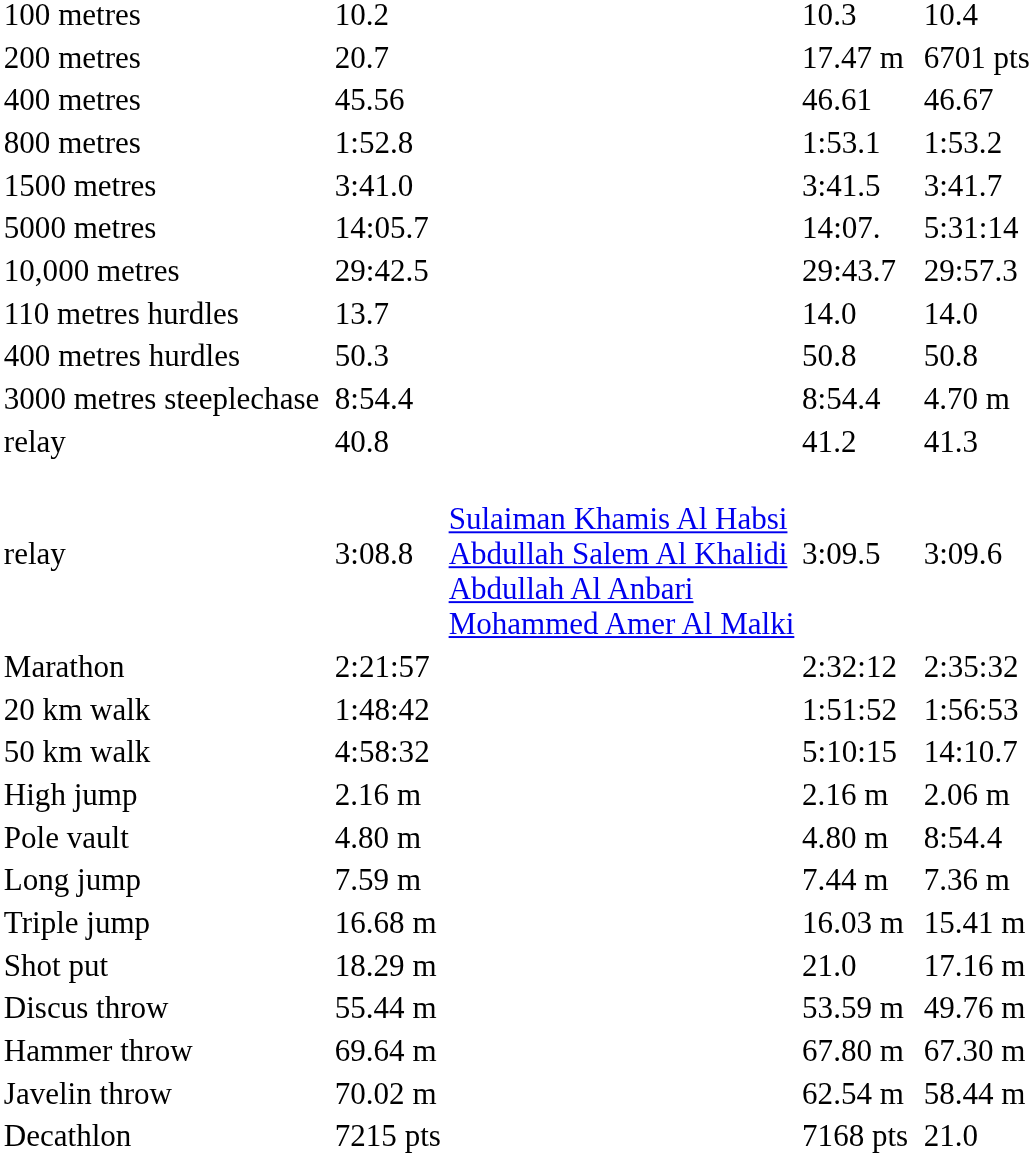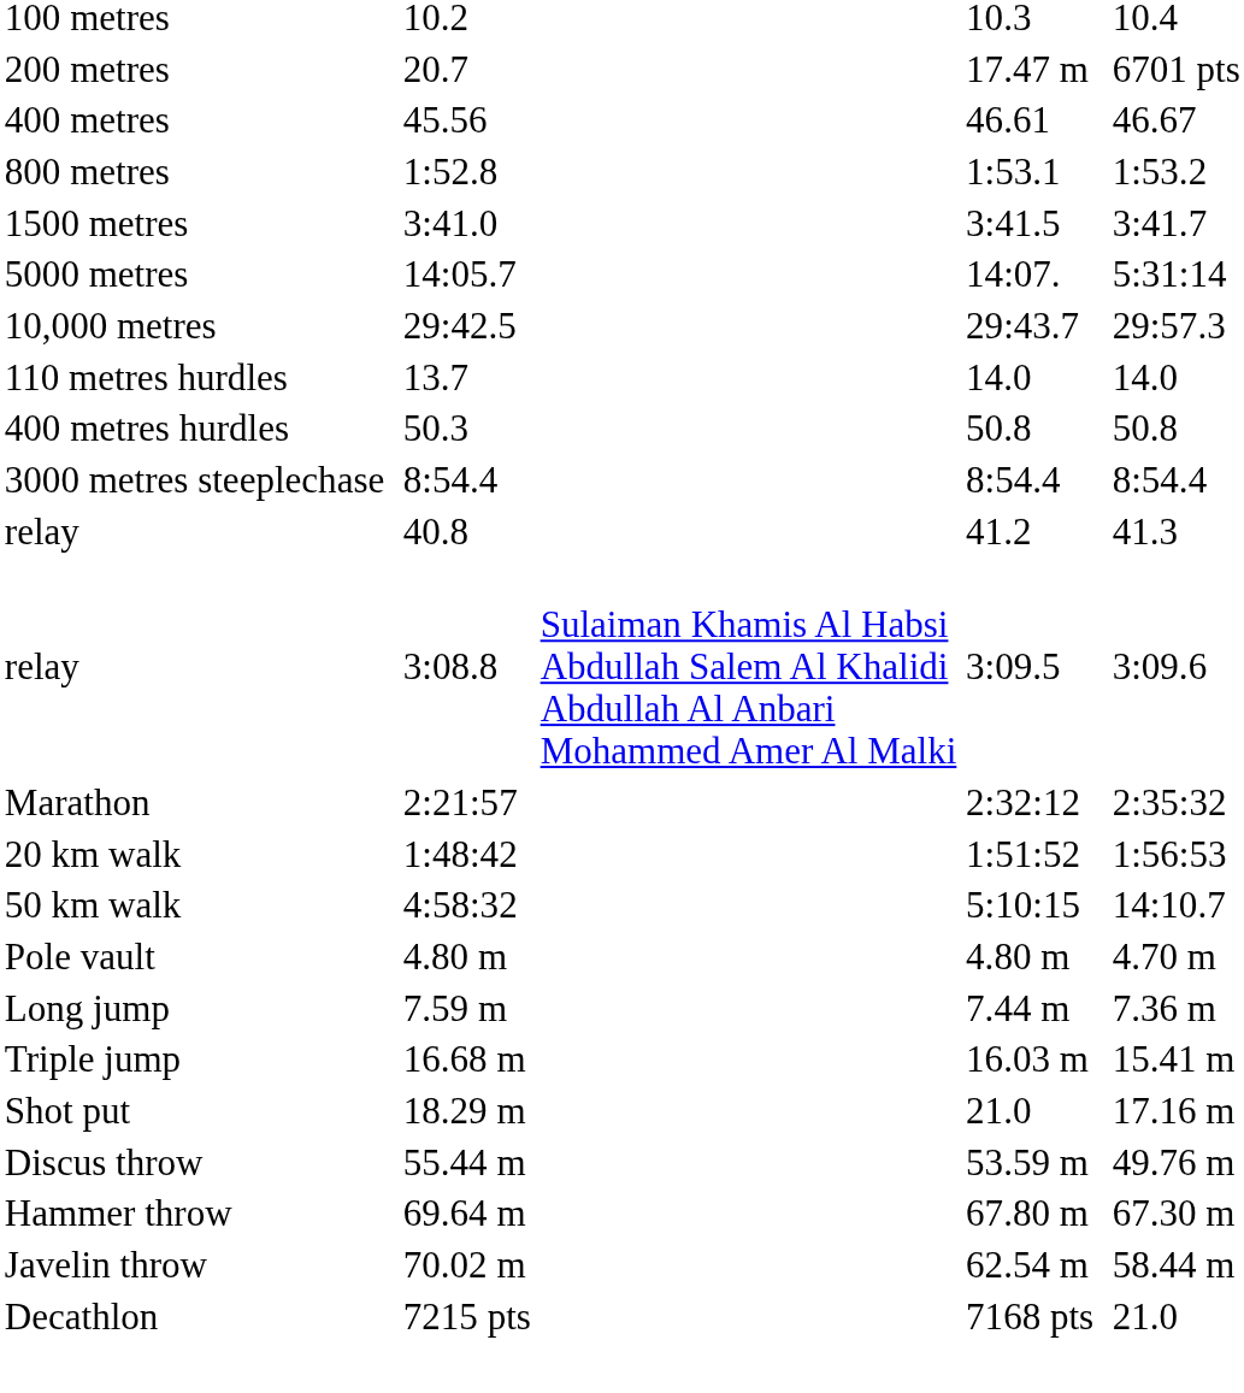3000 metres steeplechase | column 7: 4.70 m -> 8:54.4
- row: High jump | 2.16 m | 2.16 m | 2.06 m
Pole vault | column 7: 8:54.4 -> 4.70 m
